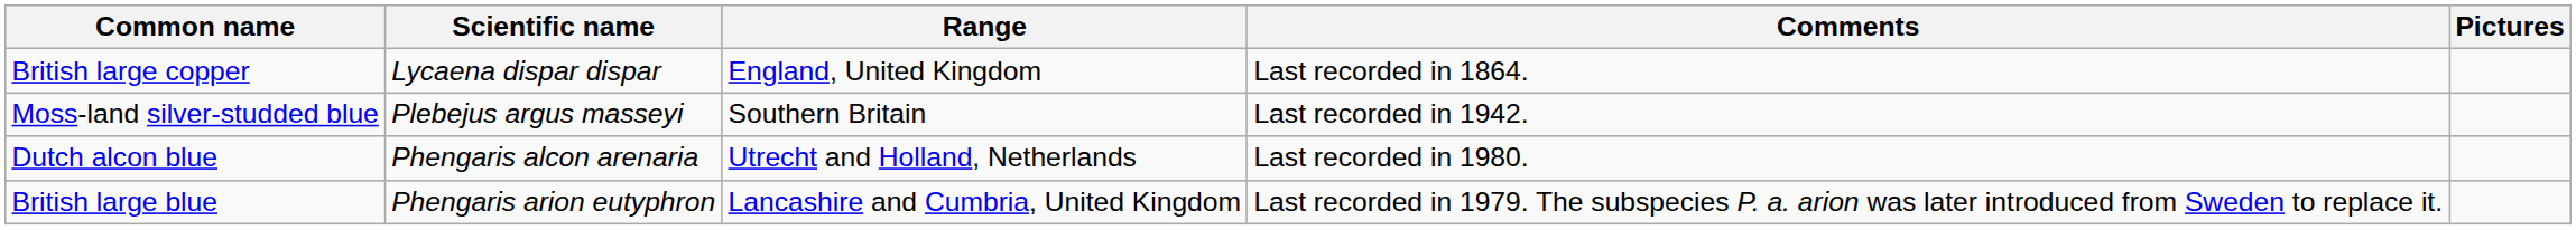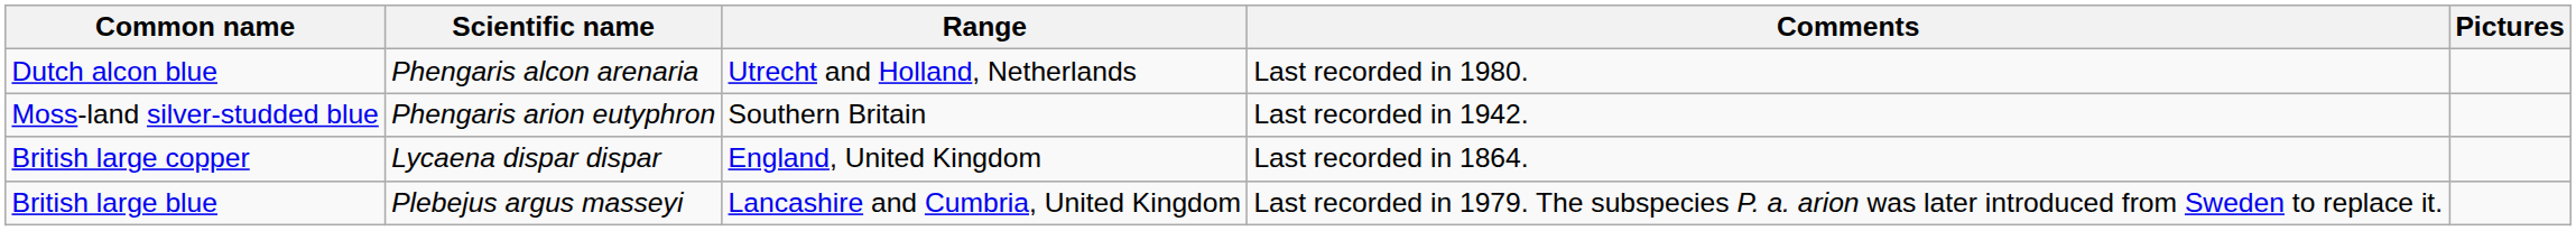rows swapped: British large copper <-> Dutch alcon blue
Moss-land silver-studded blue | Scientific name: Plebejus argus masseyi -> Phengaris arion eutyphron
British large blue | Scientific name: Phengaris arion eutyphron -> Plebejus argus masseyi
